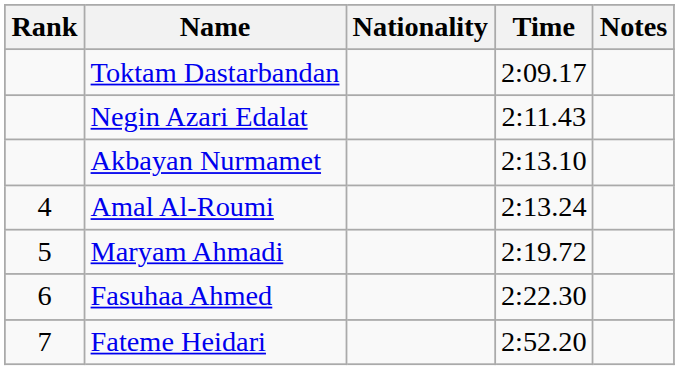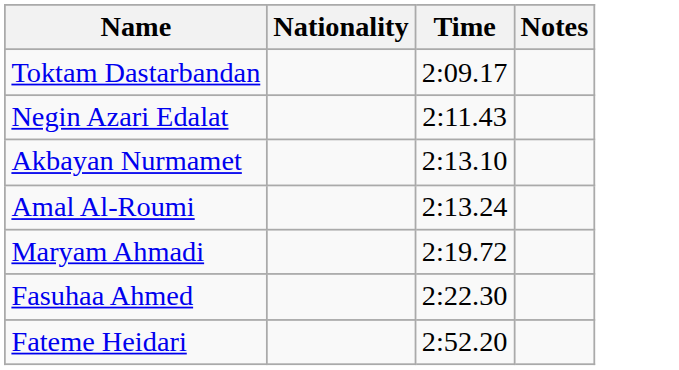- column: Rank | 4 | 5 | 6 | 7
